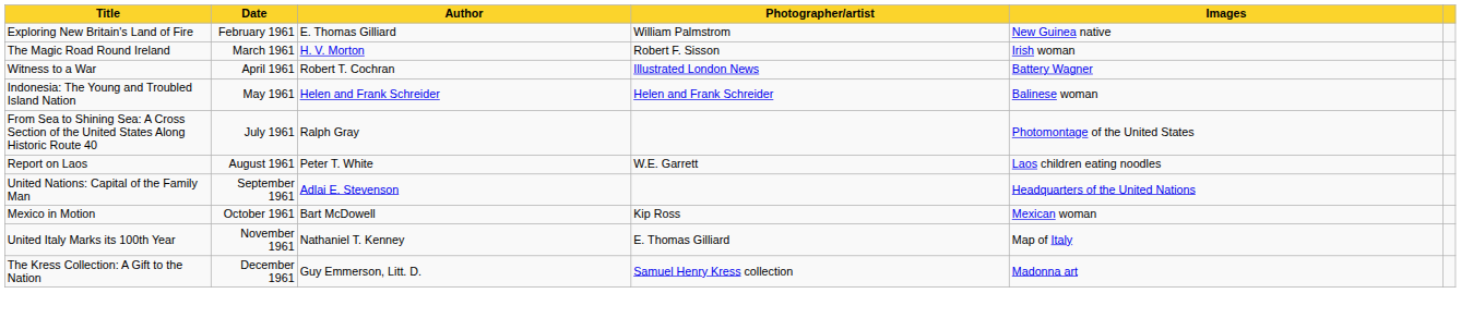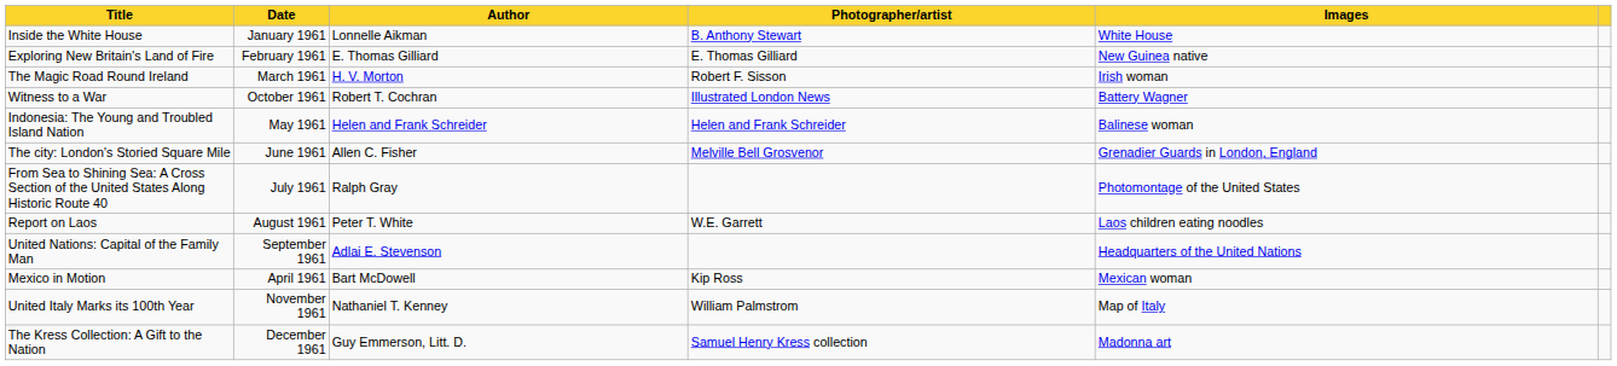+ row: Inside the White House | January 1961 | Lonnelle Aikman | B. Anthony Stewart | White House
Exploring New Britain's Land of Fire | Photographer/artist: William Palmstrom -> E. Thomas Gilliard
Witness to a War | Date: April 1961 -> October 1961
+ row: The city: London's Storied Square Mile | June 1961 | Allen C. Fisher | Melville Bell Grosvenor | Grenadier Guards in London, England
Mexico in Motion | Date: October 1961 -> April 1961
United Italy Marks its 100th Year | Photographer/artist: E. Thomas Gilliard -> William Palmstrom
